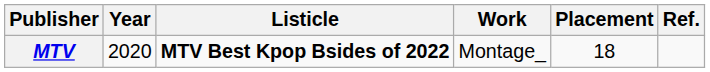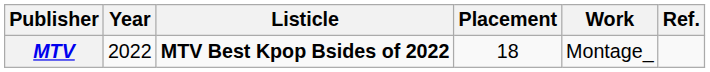columns swapped: Work <-> Placement
MTV | Year: 2020 -> 2022
